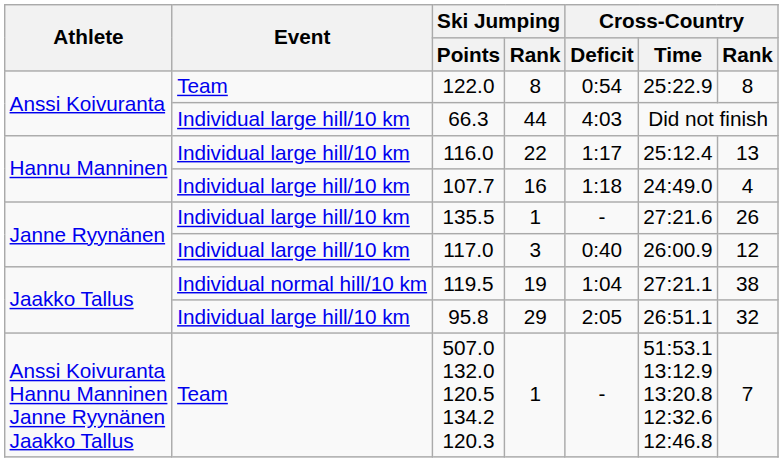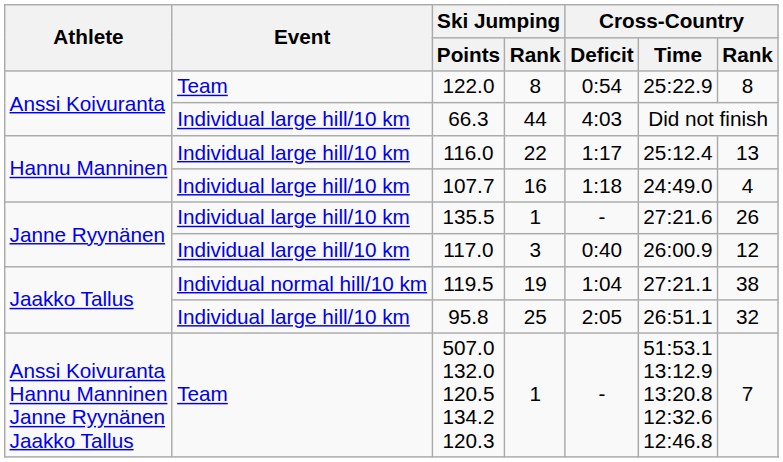95.8 | Ski Jumping / Rank: 29 -> 25
